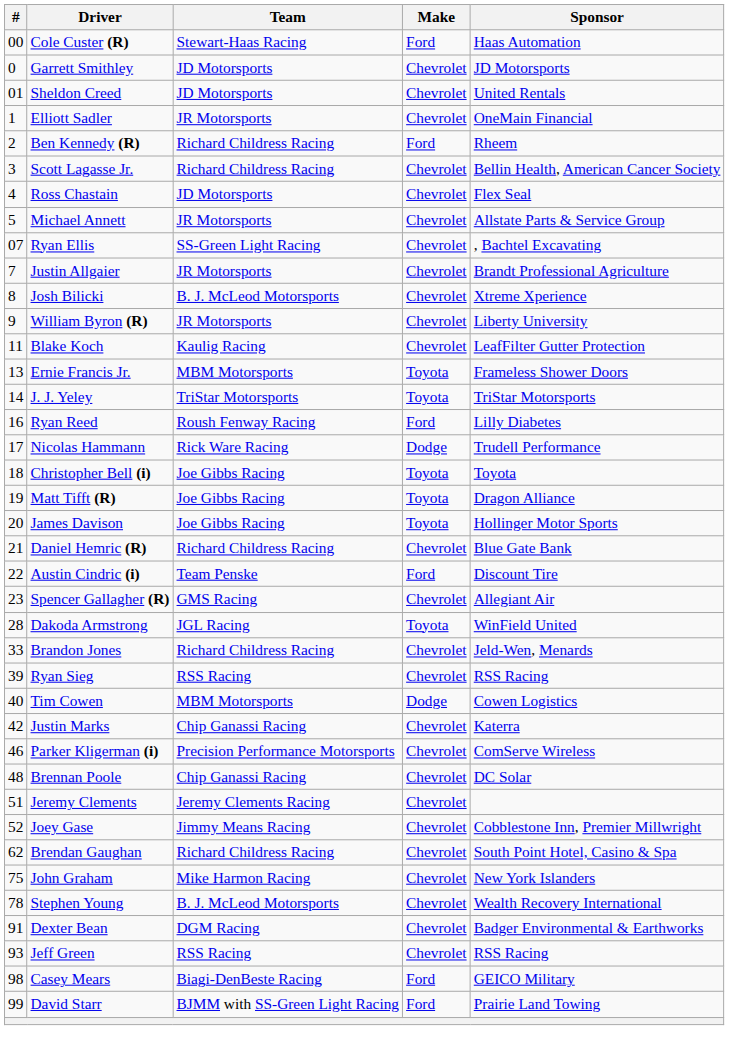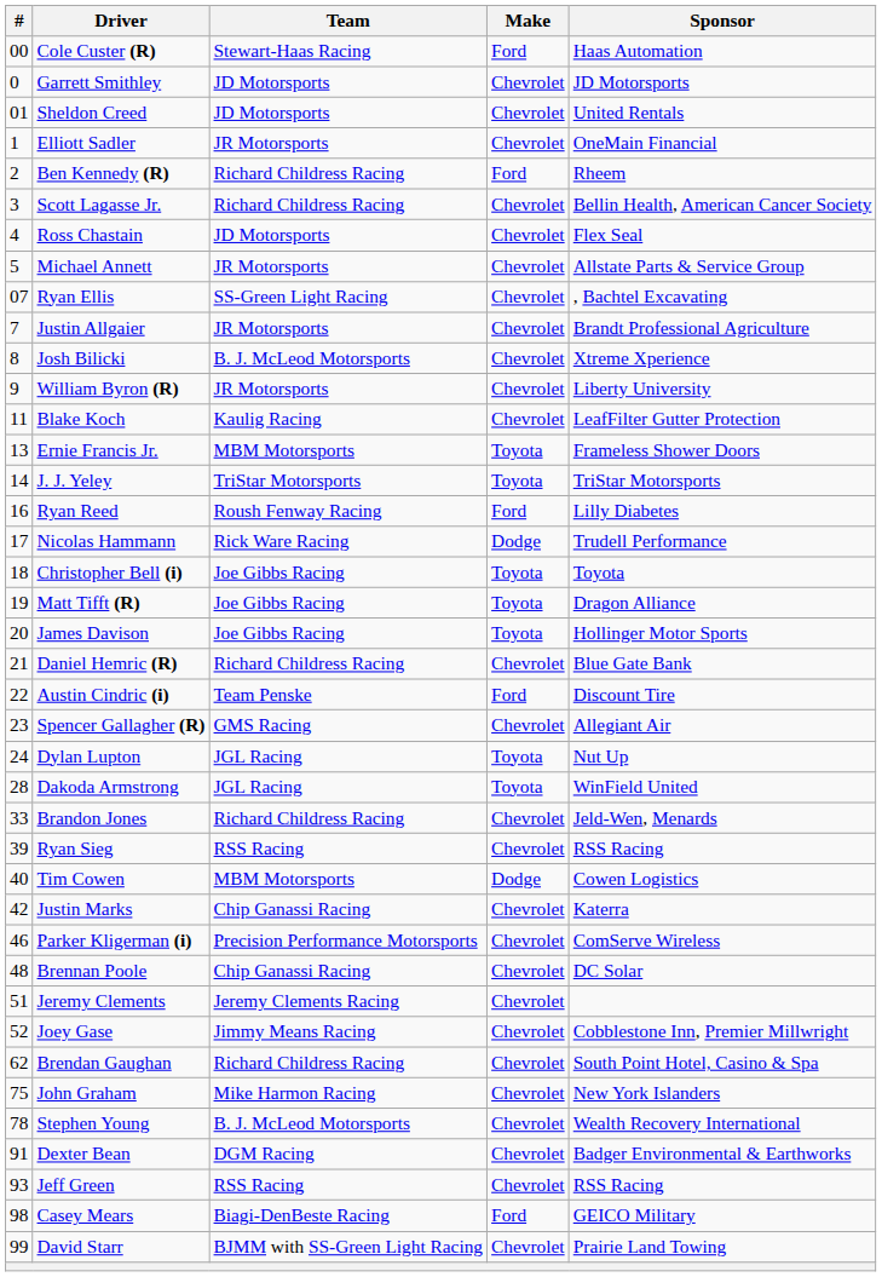+ row: 24 | Dylan Lupton | JGL Racing | Toyota | Nut Up
David Starr | Make: Ford -> Chevrolet
